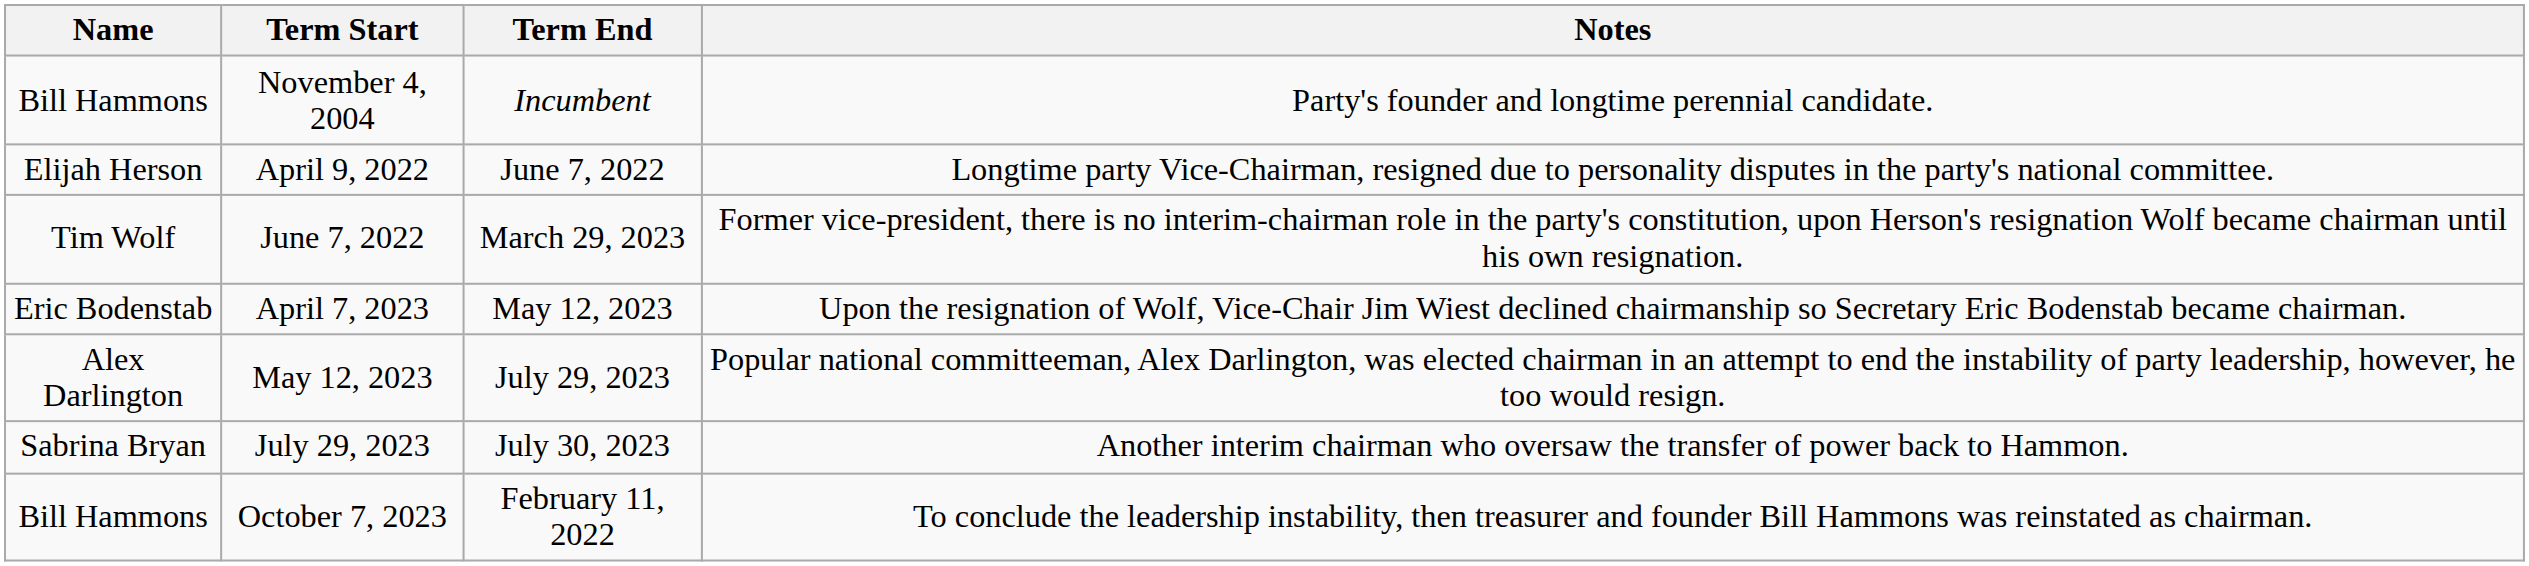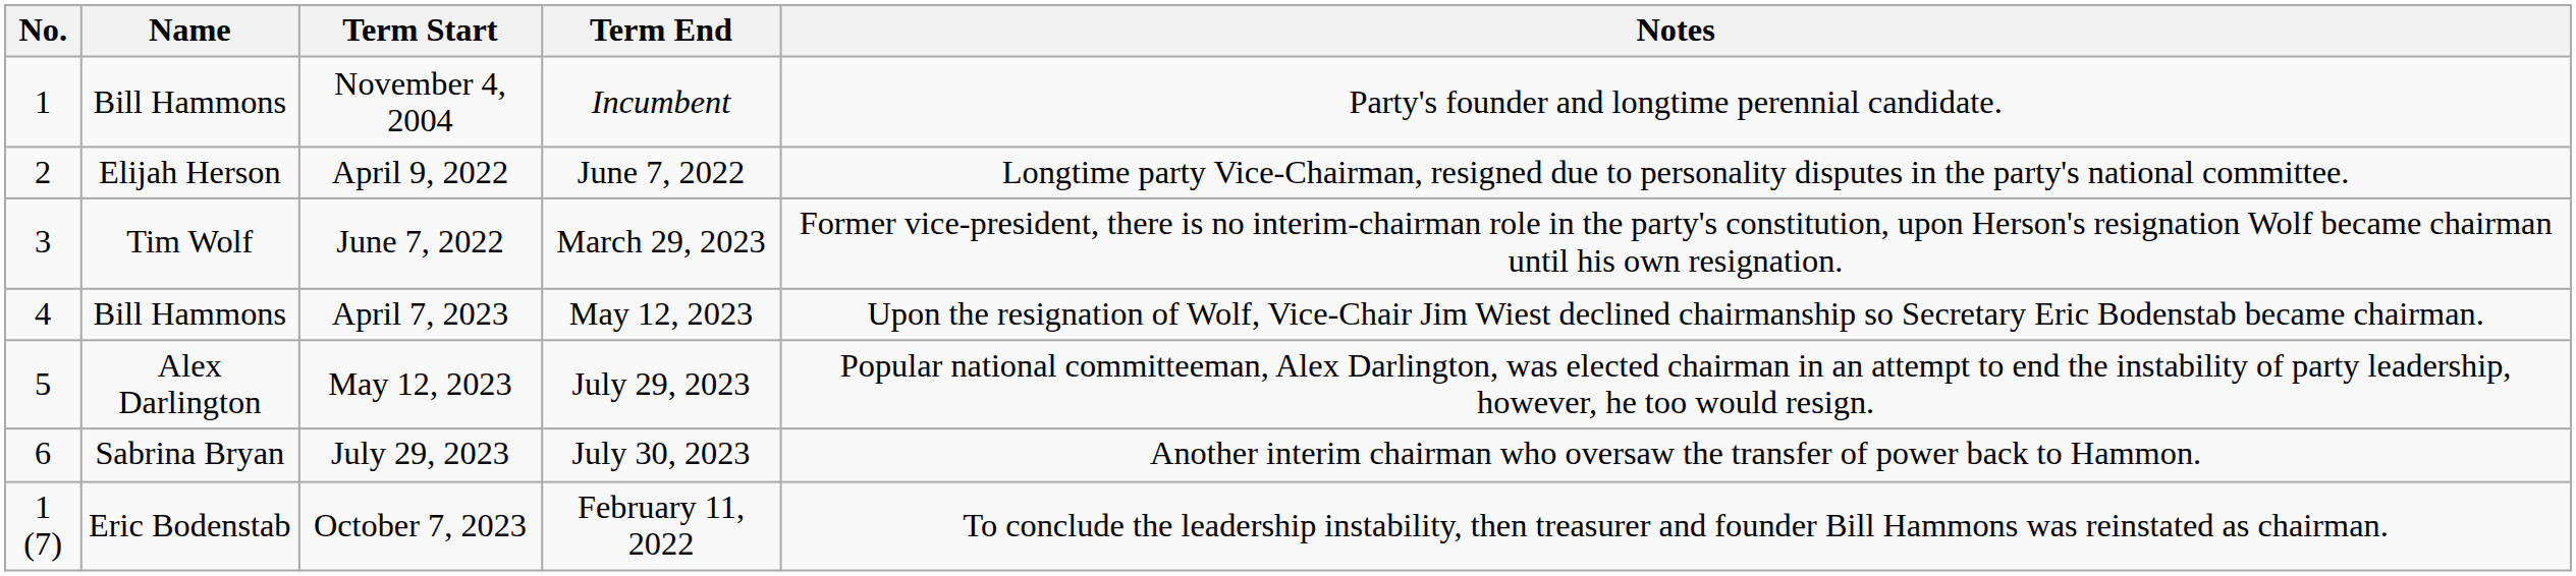+ column: No. | 1 | 2 | 3 | 4 | 5 | 6 | 1 (7)
April 7, 2023 | Name: Eric Bodenstab -> Bill Hammons
October 7, 2023 | Name: Bill Hammons -> Eric Bodenstab
